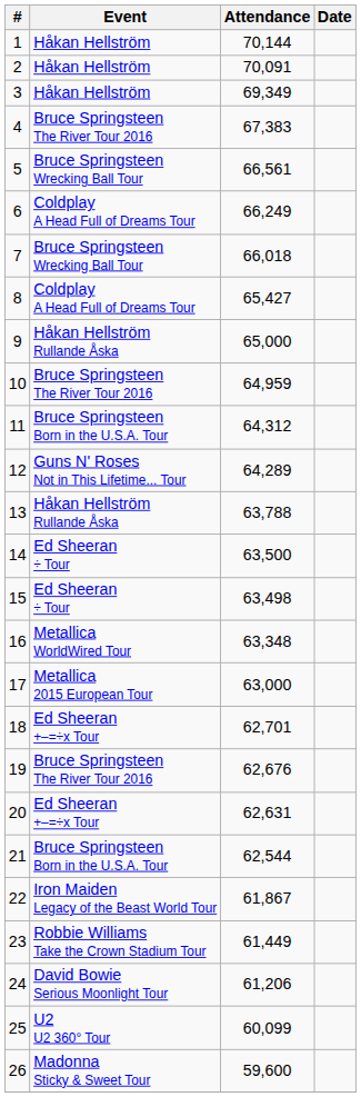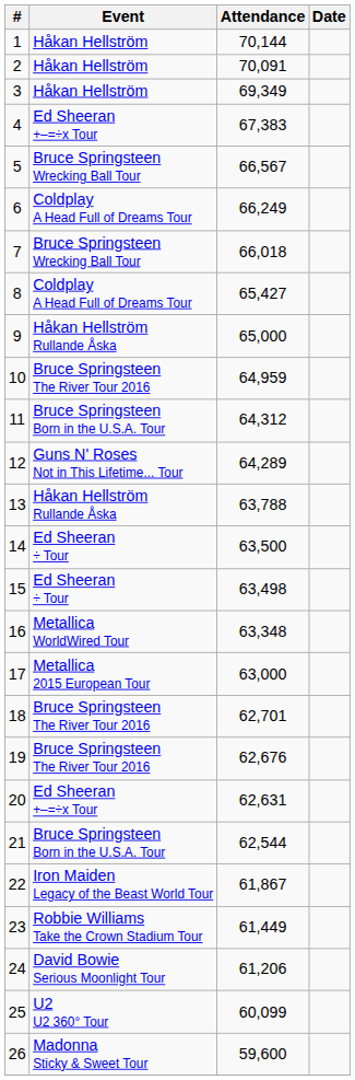4 | Event: Bruce Springsteen The River Tour 2016 -> Ed Sheeran +–=÷x Tour
5 | Attendance: 66,561 -> 66,567
18 | Event: Ed Sheeran +–=÷x Tour -> Bruce Springsteen The River Tour 2016
